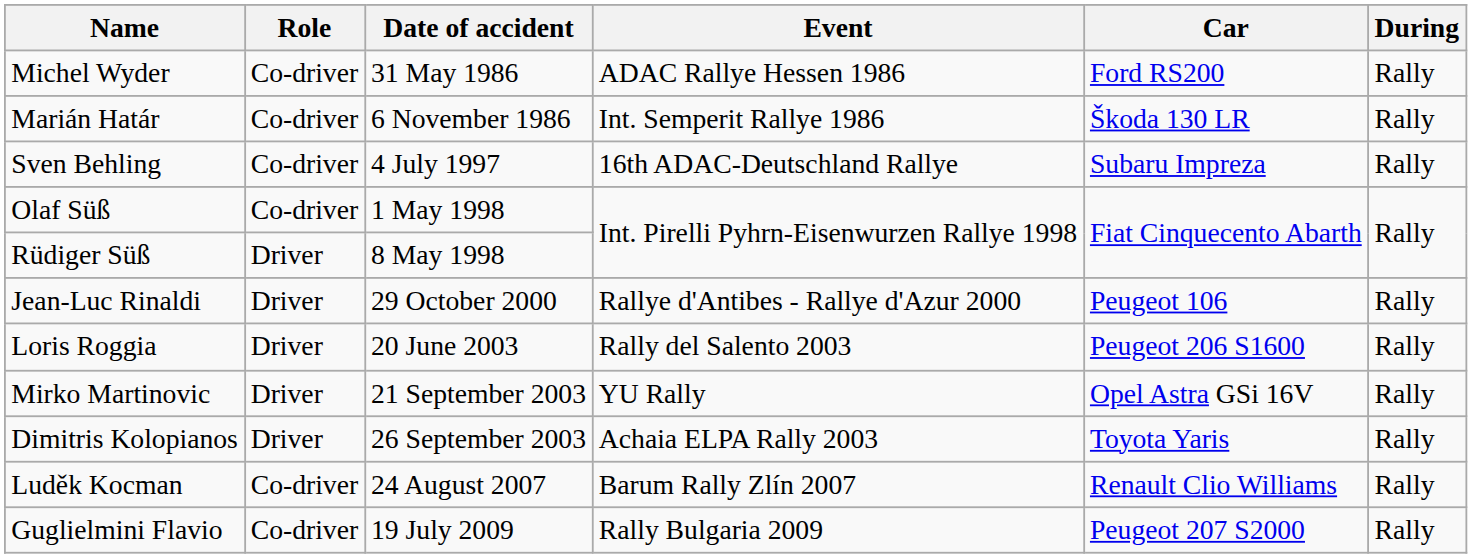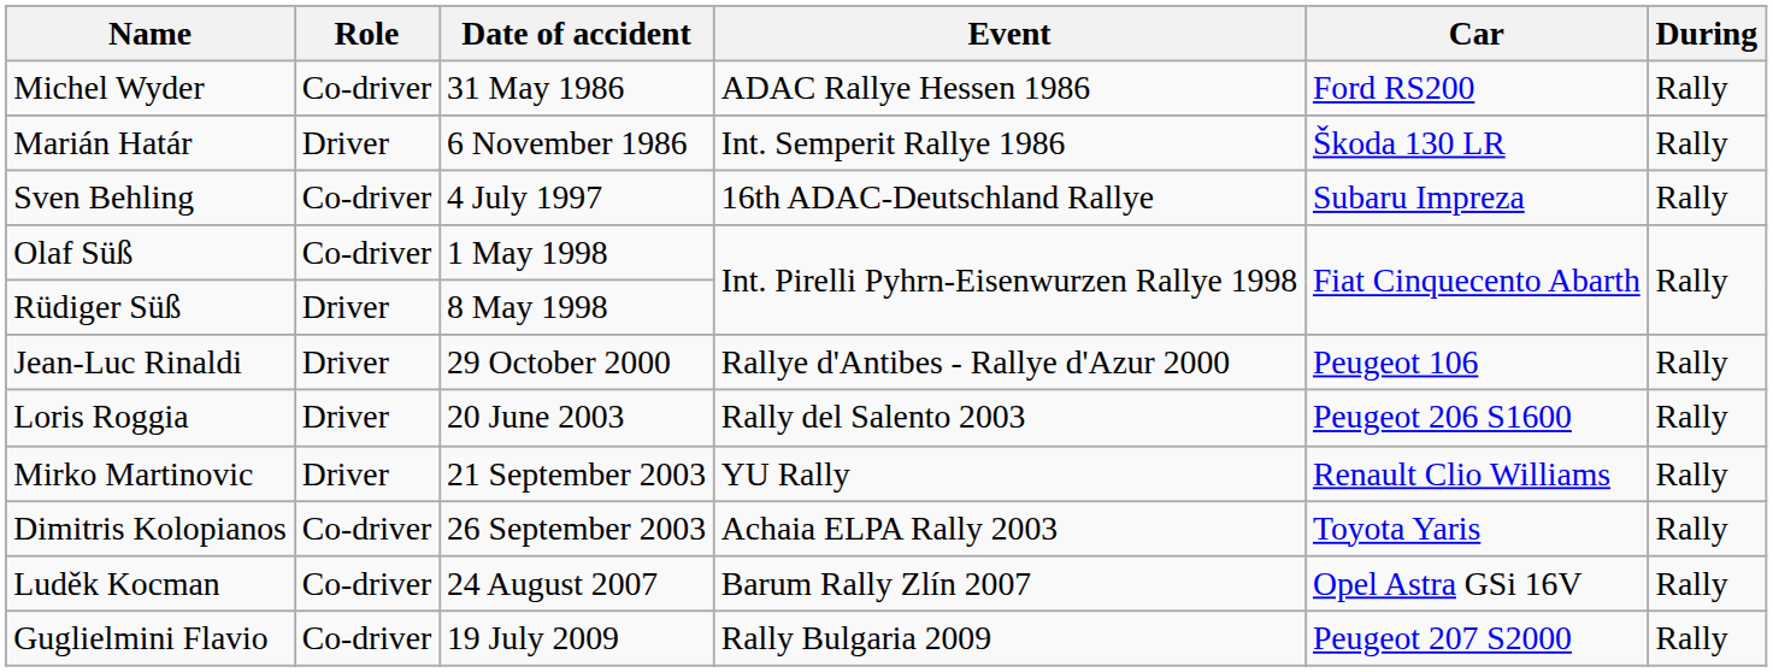Marián Határ | Role: Co-driver -> Driver
Mirko Martinovic | Car: Opel Astra GSi 16V -> Renault Clio Williams
Dimitris Kolopianos | Role: Driver -> Co-driver
Luděk Kocman | Car: Renault Clio Williams -> Opel Astra GSi 16V
